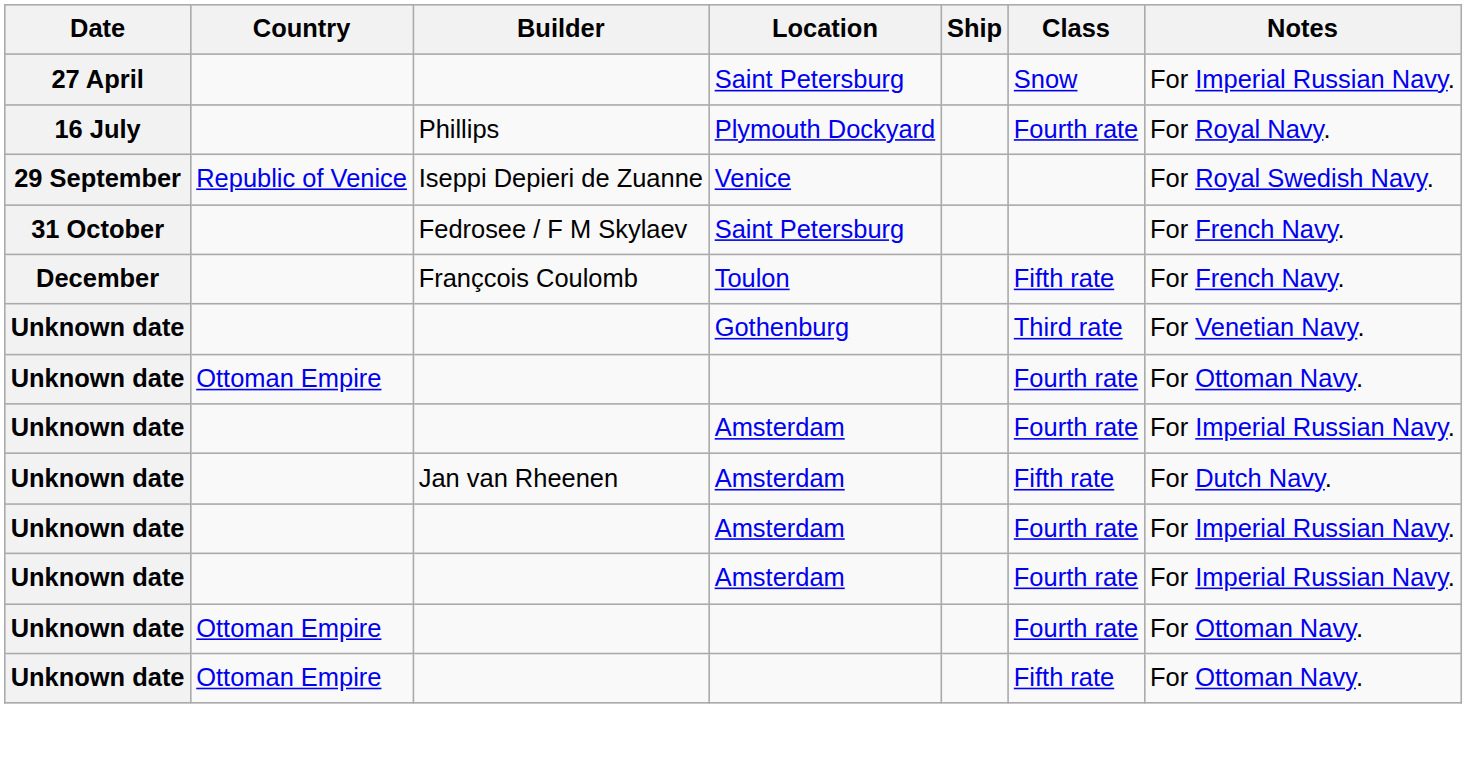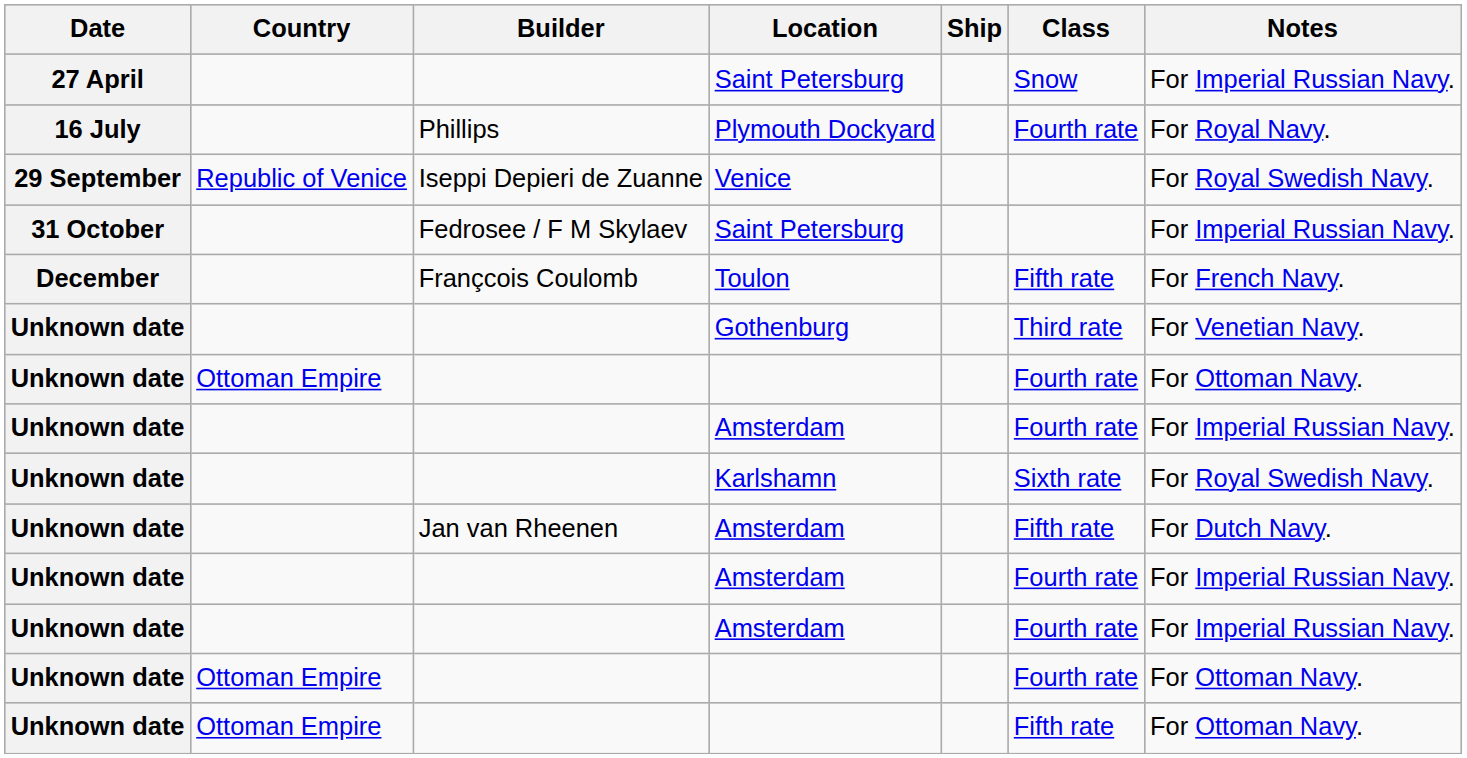Fedrosee / F M Skylaev / Saint Petersburg | Notes: For French Navy. -> For Imperial Russian Navy.
+ row: Unknown date | Karlshamn | Sixth rate | For Royal Swedish Navy.
